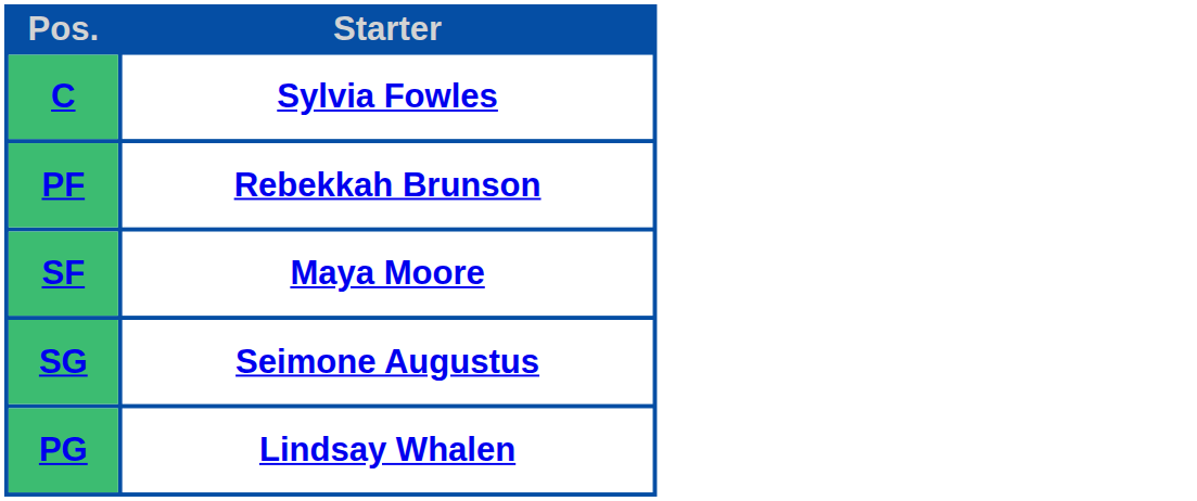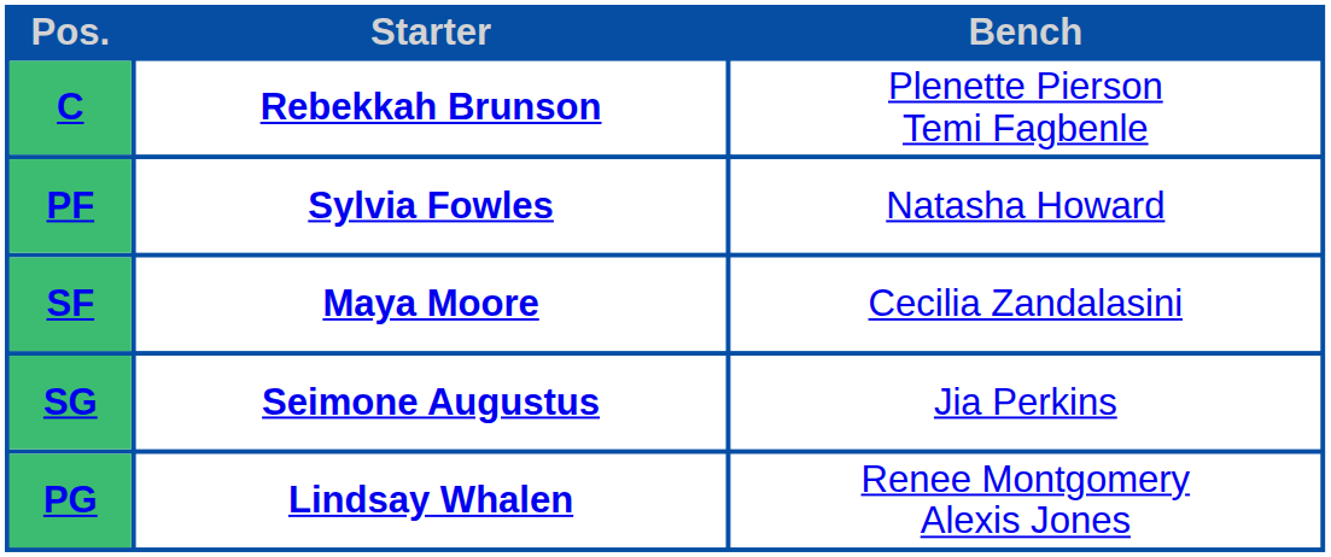+ column: Bench | Plenette Pierson Temi Fagbenle | Natasha Howard | Cecilia Zandalasini | Jia Perkins | Renee Montgomery Alexis Jones
C | Starter: Sylvia Fowles -> Rebekkah Brunson
PF | Starter: Rebekkah Brunson -> Sylvia Fowles
